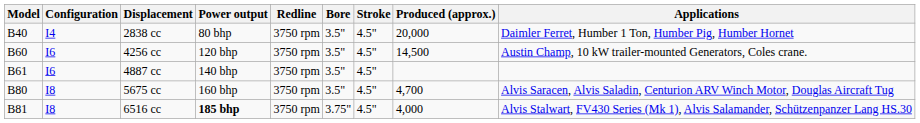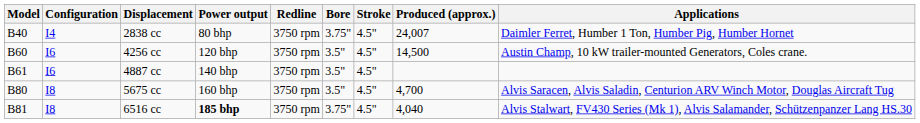2838 cc | Bore: 3.5" -> 3.75"
2838 cc | Produced (approx.): 20,000 -> 24,007
6516 cc | Produced (approx.): 4,000 -> 4,040
